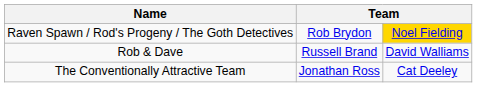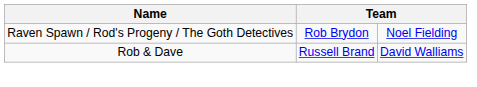Raven Spawn / Rod's Progeny / The Goth Detectives | column 3: gold background -> no background
- row: The Conventionally Attractive Team | Jonathan Ross | Cat Deeley
